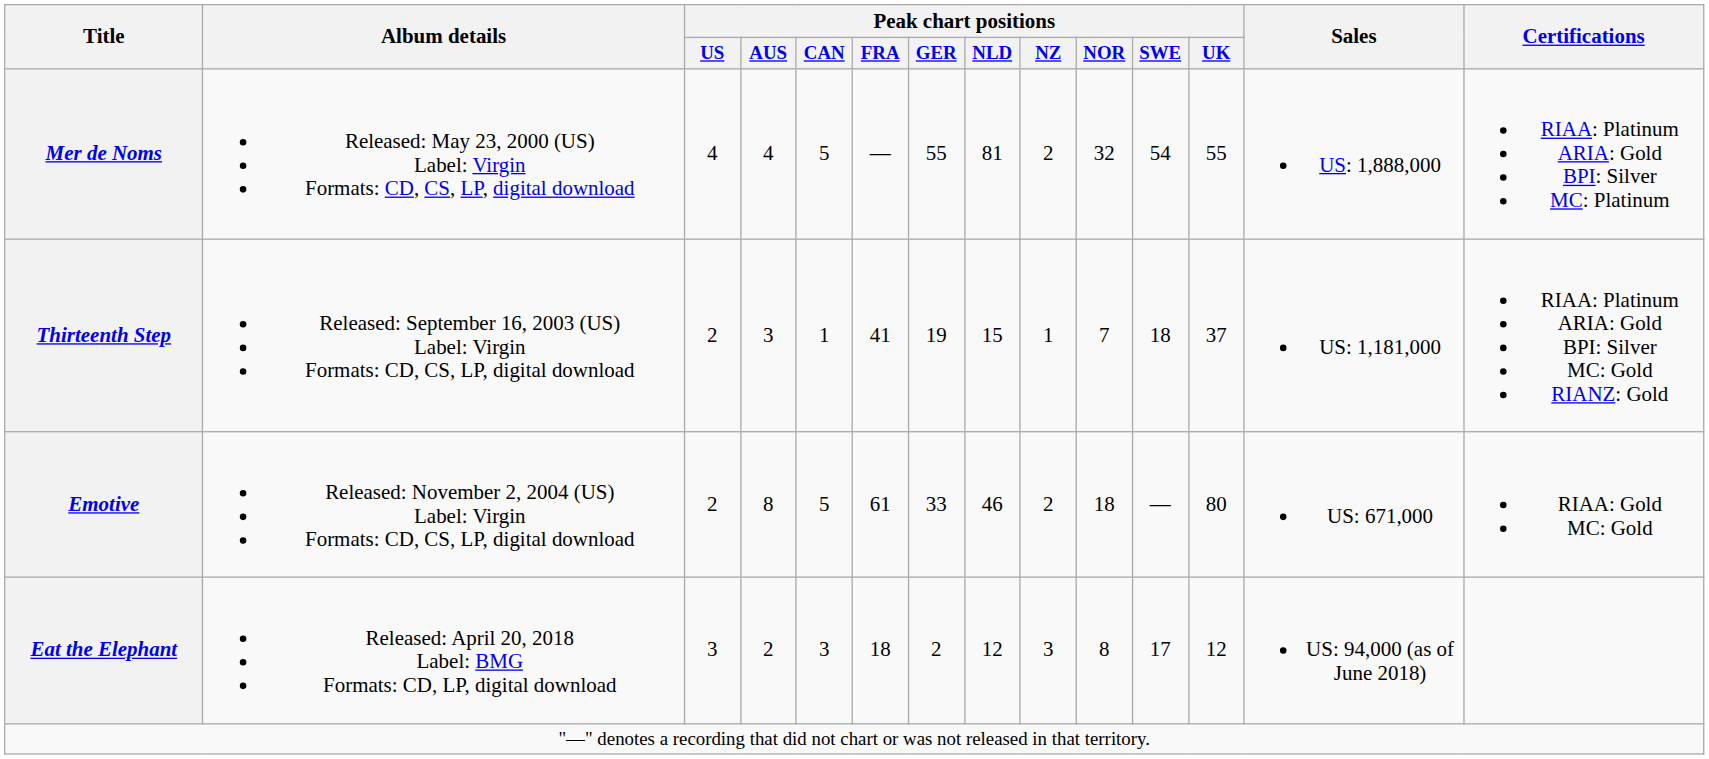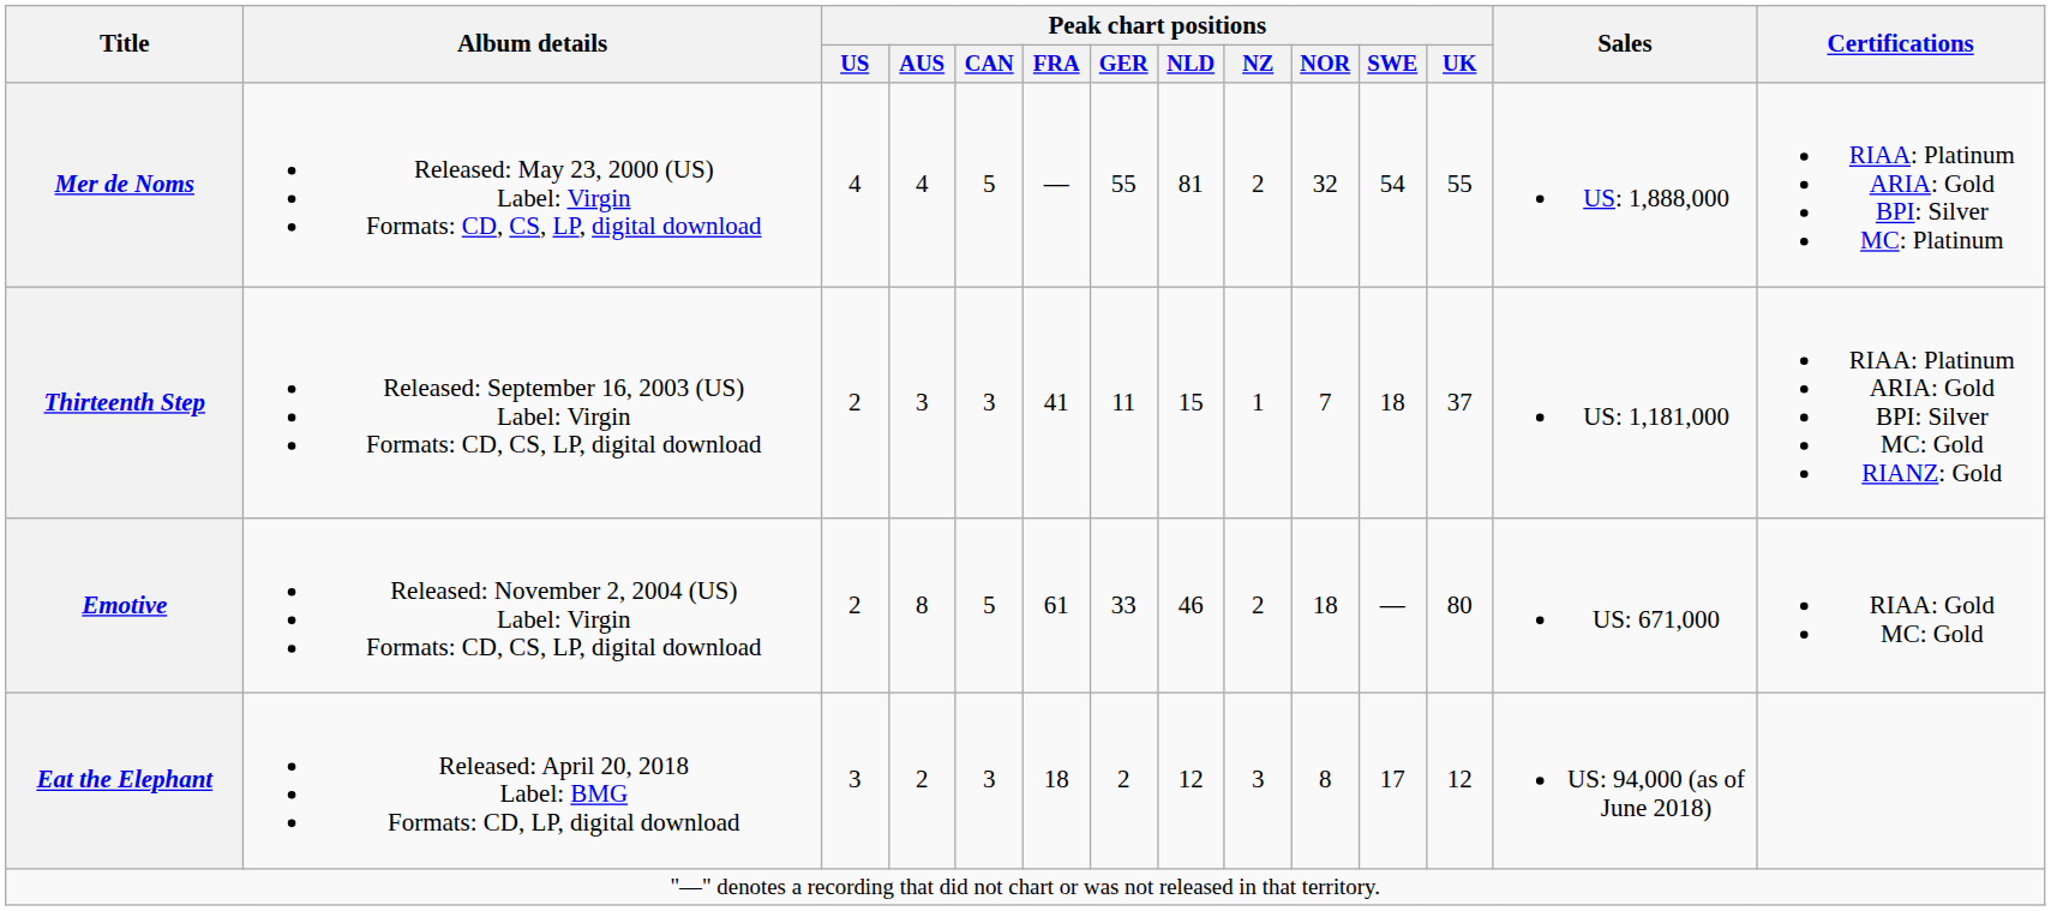Thirteenth Step | Peak chart positions / CAN: 1 -> 3
Thirteenth Step | Peak chart positions / GER: 19 -> 11
